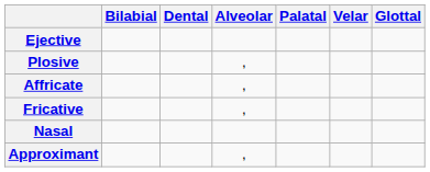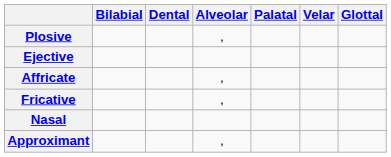rows swapped: Plosive <-> Ejective
